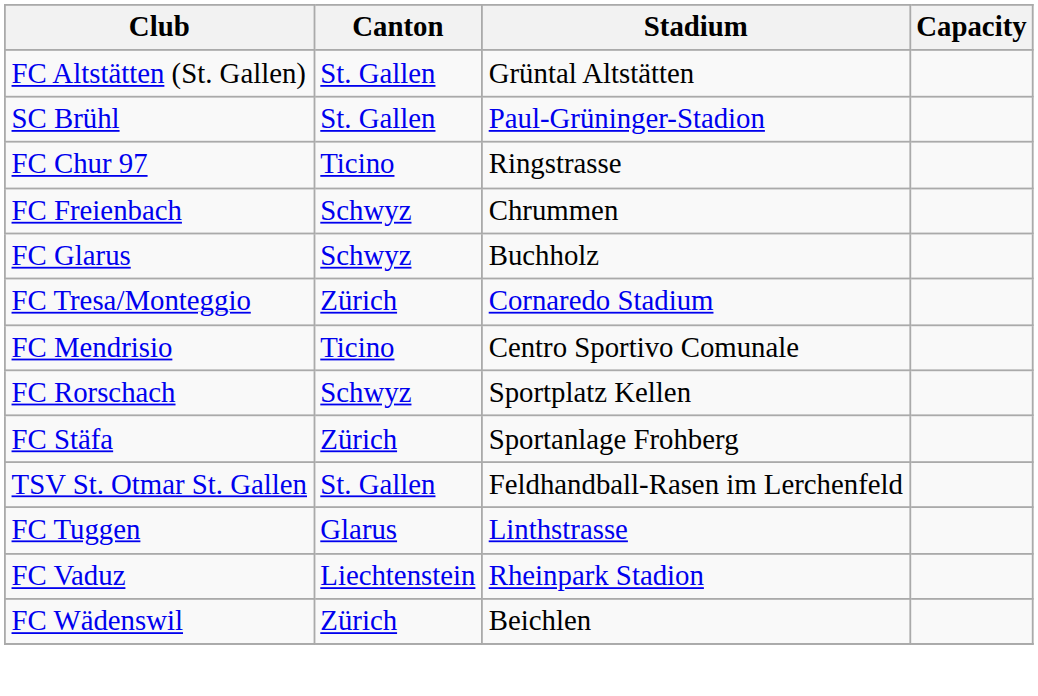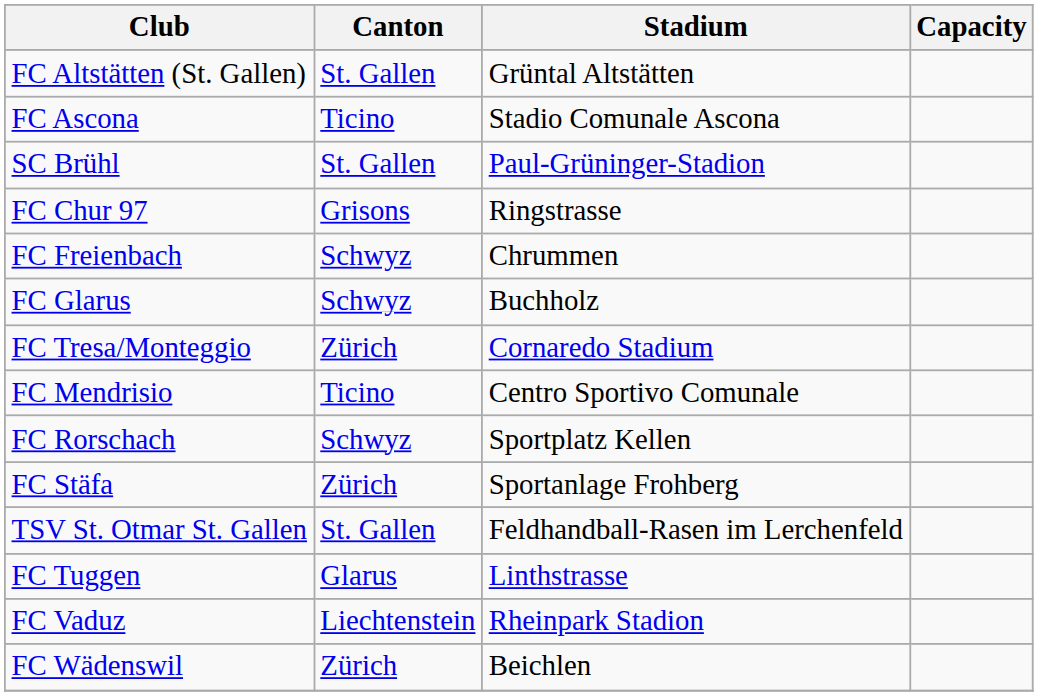+ row: FC Ascona | Ticino | Stadio Comunale Ascona
FC Chur 97 | Canton: Ticino -> Grisons
